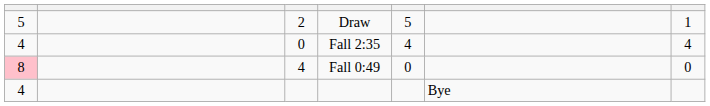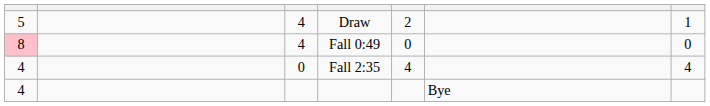Draw | column 3: 2 -> 4
Draw | column 5: 5 -> 2
rows swapped: Fall 2:35 <-> Fall 0:49
